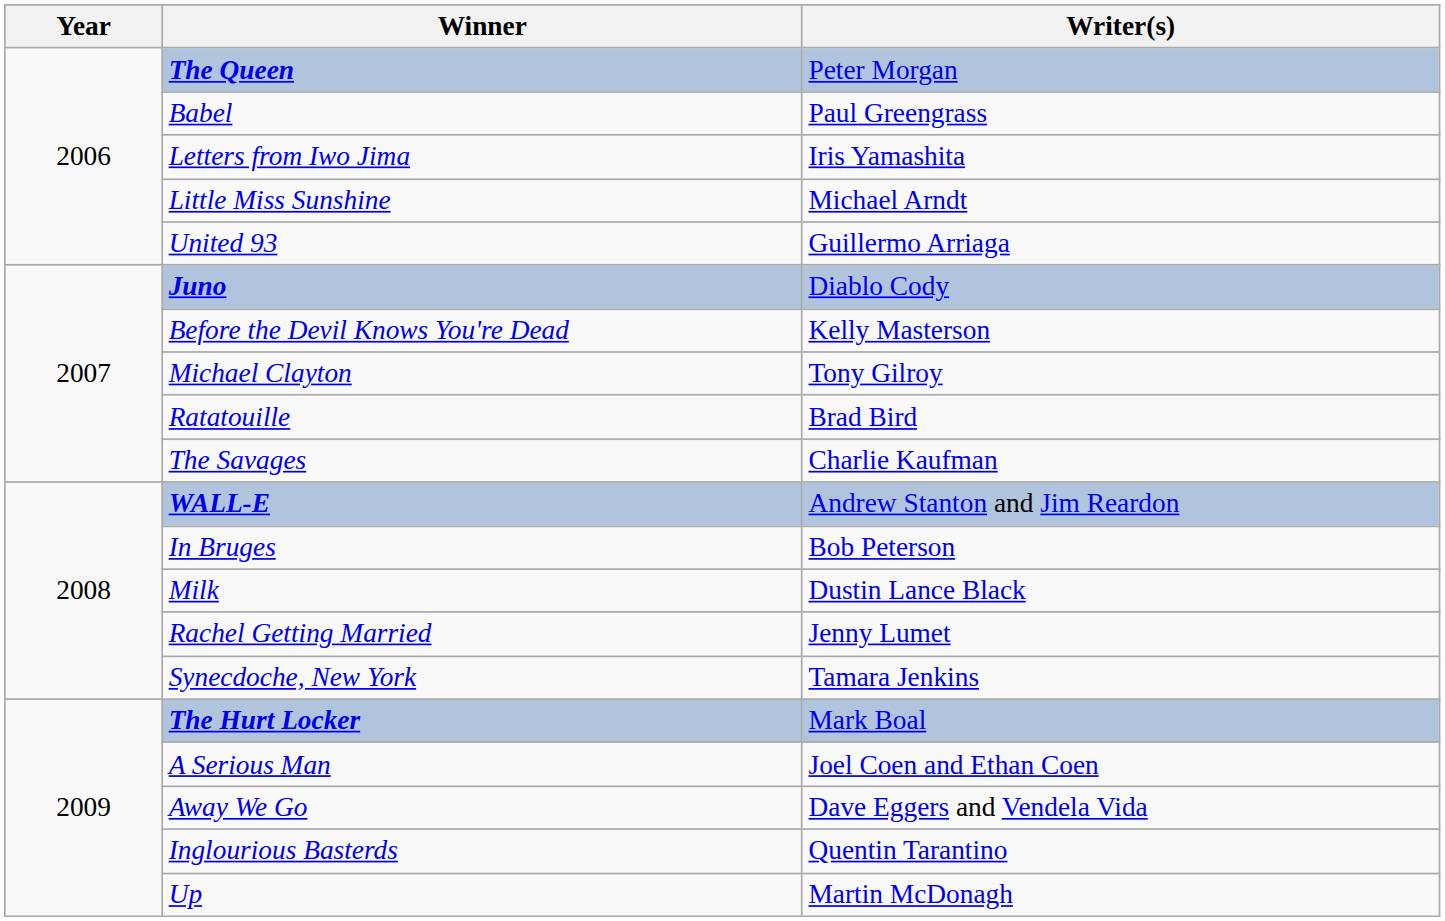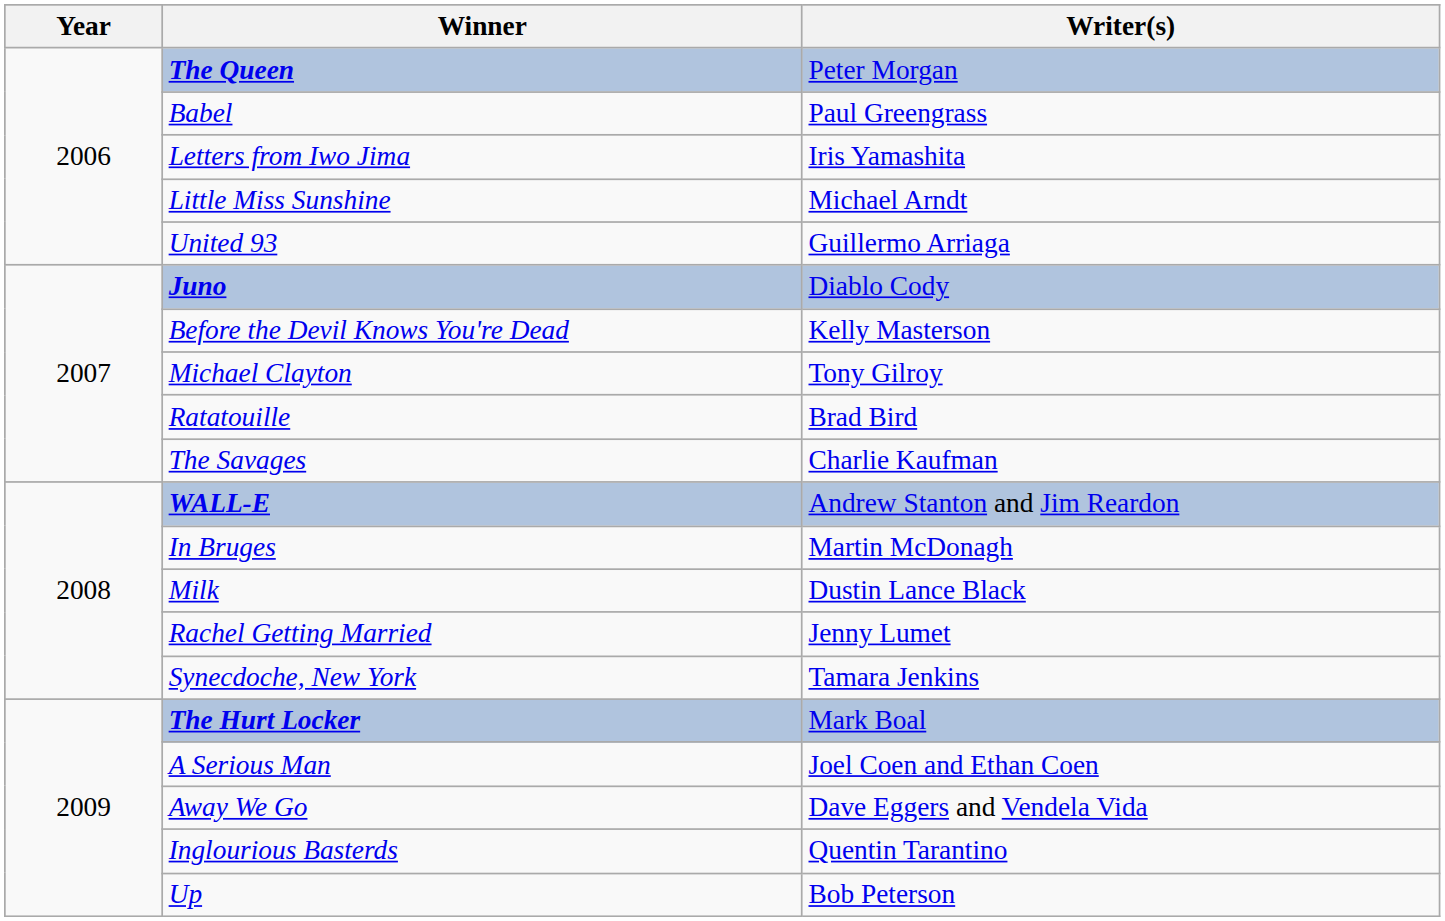In Bruges | Writer(s): Bob Peterson -> Martin McDonagh
Up | Writer(s): Martin McDonagh -> Bob Peterson
